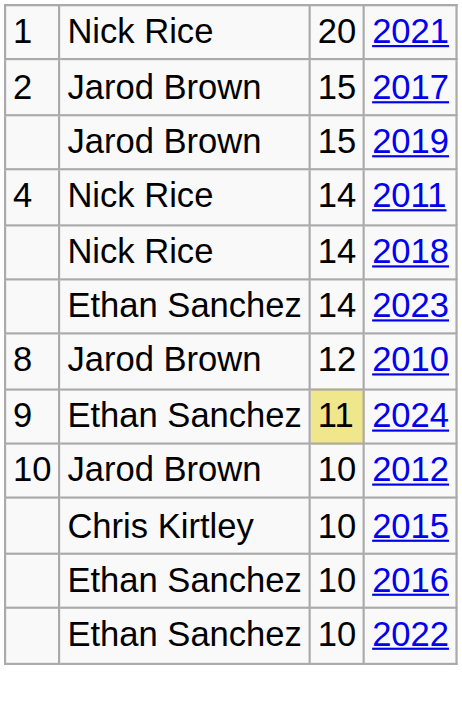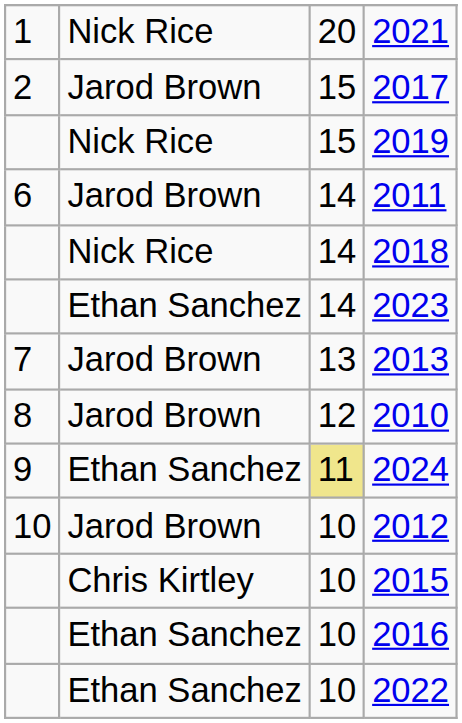2019 | column 2: Jarod Brown -> Nick Rice
2011 | column 1: 4 -> 6
2011 | column 2: Nick Rice -> Jarod Brown
+ row: 7 | Jarod Brown | 13 | 2013
